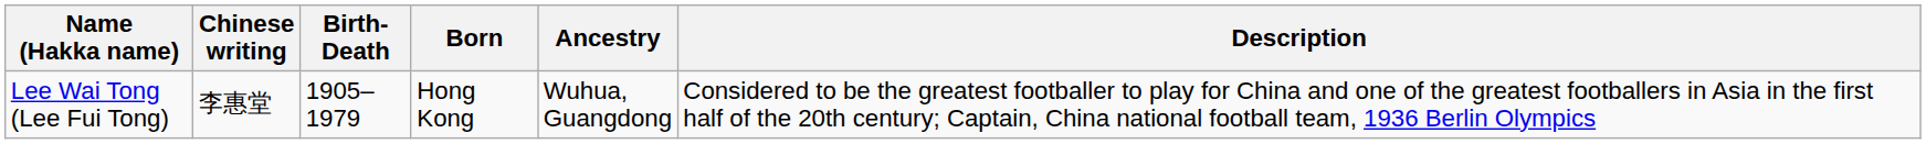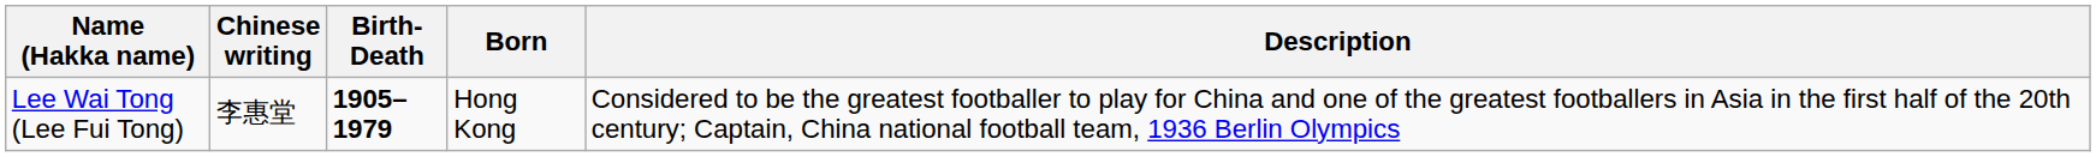- column: Ancestry | Wuhua, Guangdong
Lee Wai Tong (Lee Fui Tong) | Birth-Death: normal -> bold
